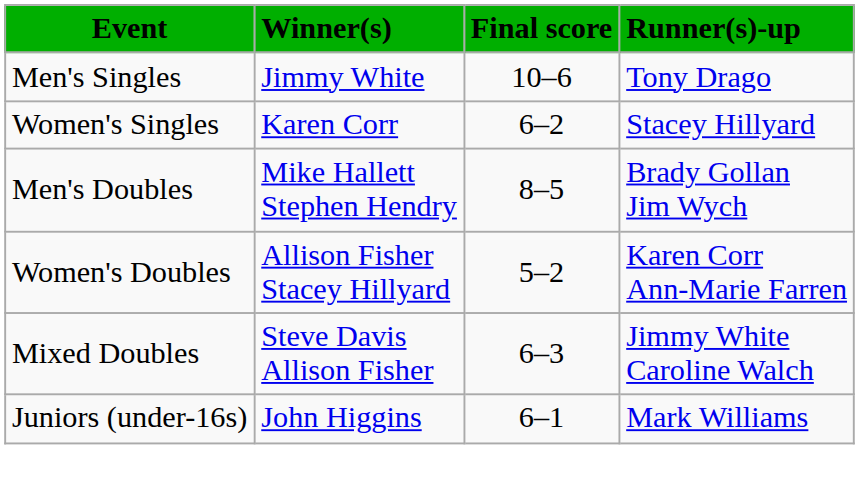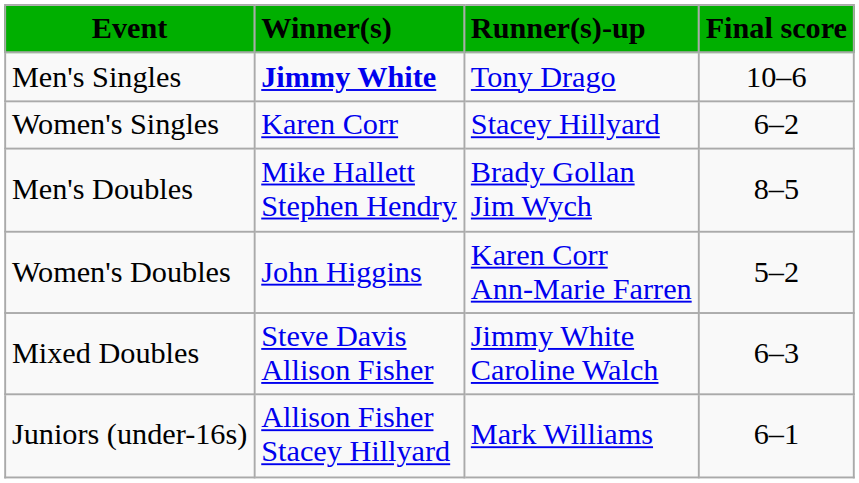columns swapped: Runner(s)-up <-> Final score
Men's Singles | Winner(s): normal -> bold
Women's Doubles | Winner(s): Allison Fisher Stacey Hillyard -> John Higgins
Juniors (under-16s) | Winner(s): John Higgins -> Allison Fisher Stacey Hillyard
